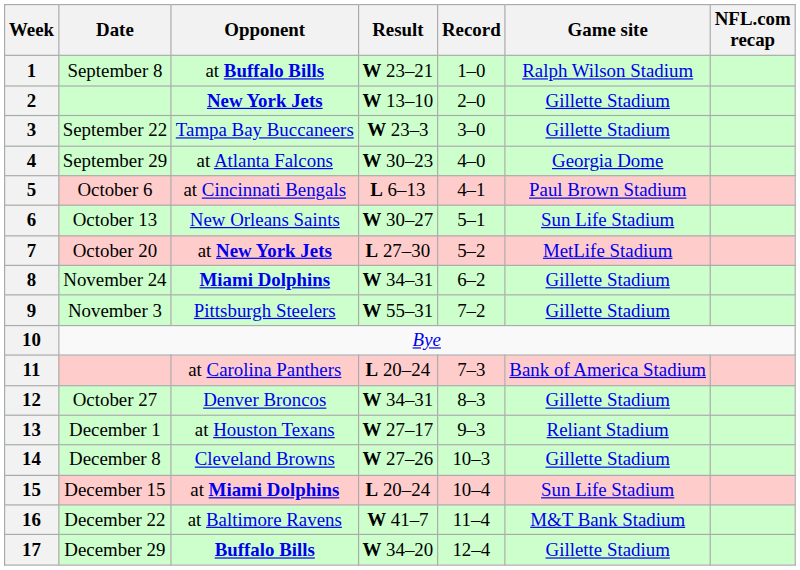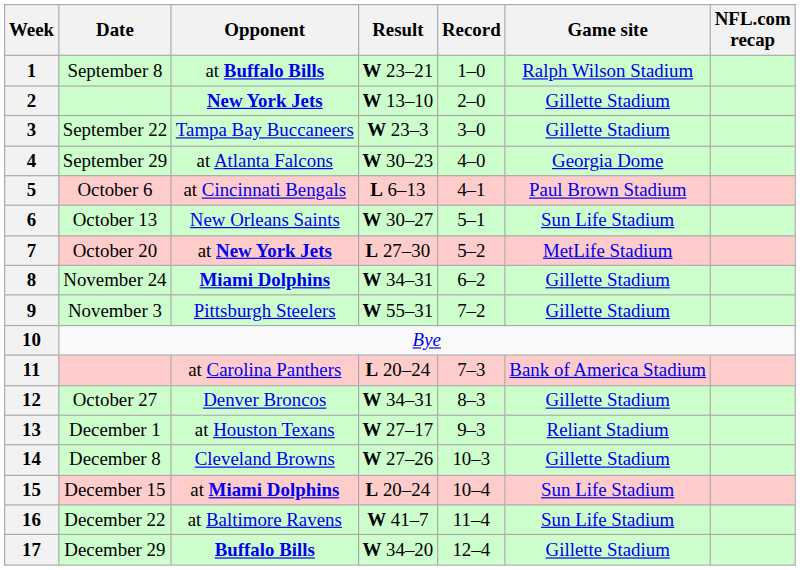16 | Game site: M&T Bank Stadium -> Sun Life Stadium
